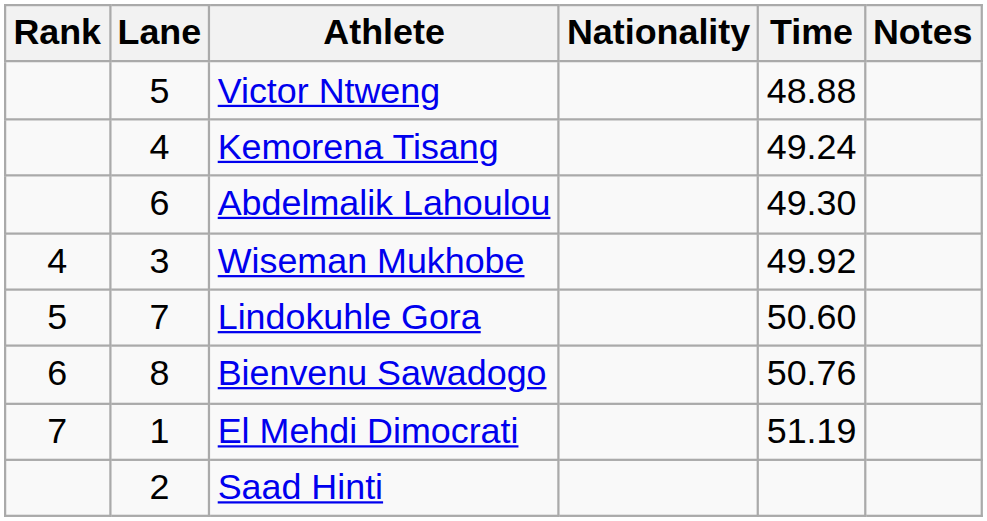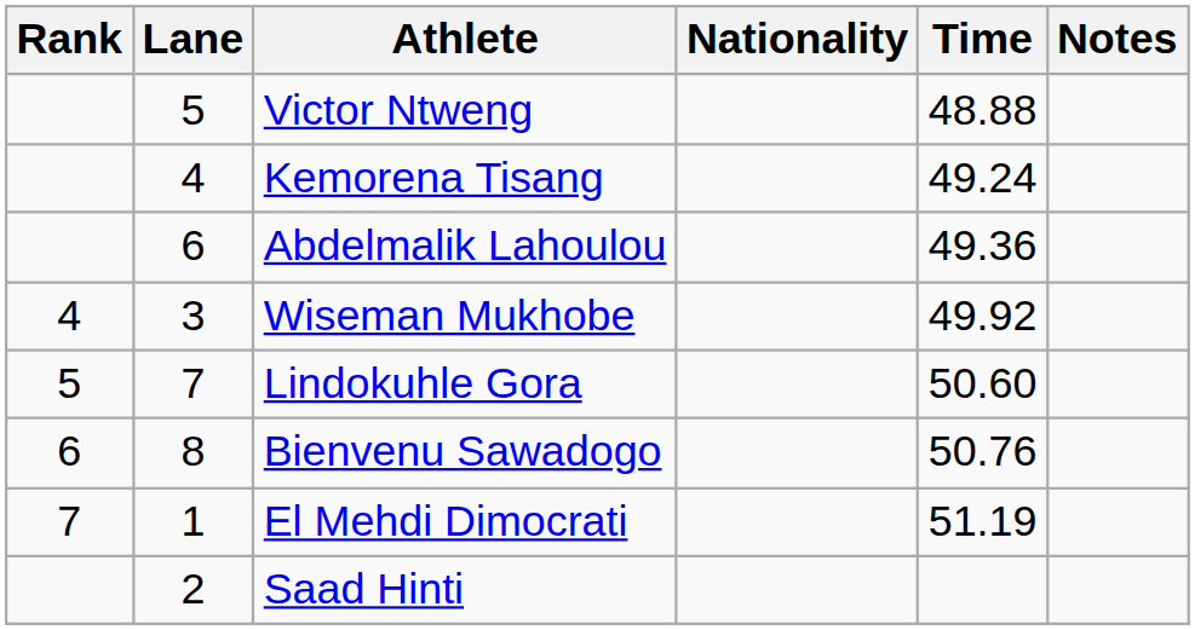Abdelmalik Lahoulou | Time: 49.30 -> 49.36
